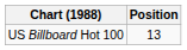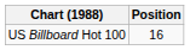US Billboard Hot 100 | Position: 13 -> 16
